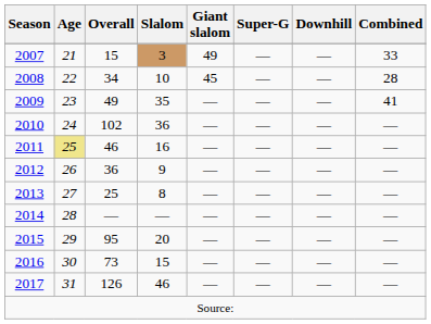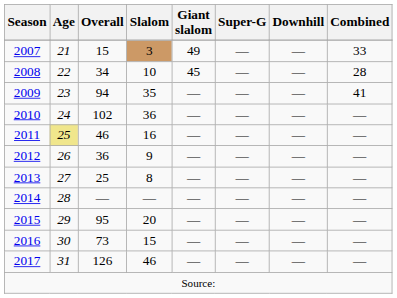2009 | Overall: 49 -> 94
